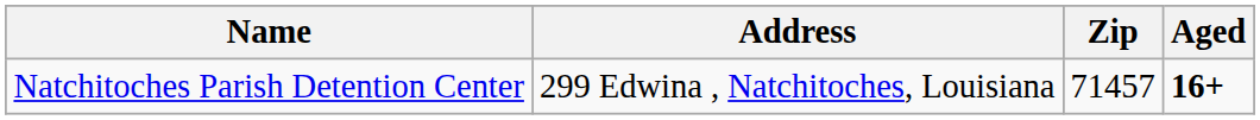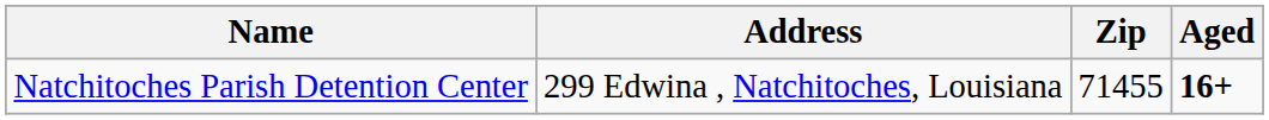Natchitoches Parish Detention Center | Zip: 71457 -> 71455
